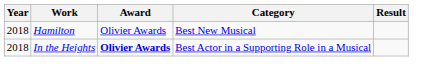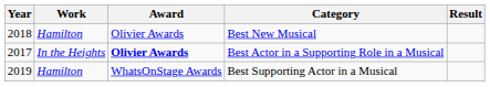Best Actor in a Supporting Role in a Musical | Year: 2018 -> 2017
+ row: 2019 | Hamilton | WhatsOnStage Awards | Best Supporting Actor in a Musical
